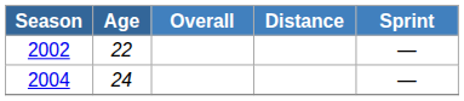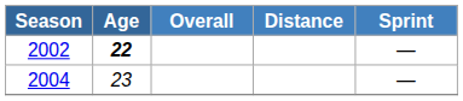2002 | Age: normal -> bold
2004 | Age: 24 -> 23
